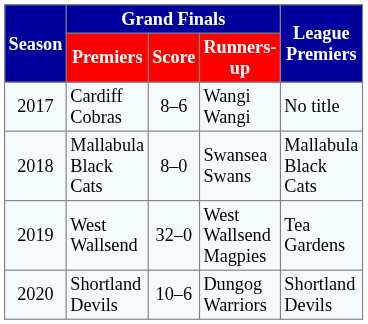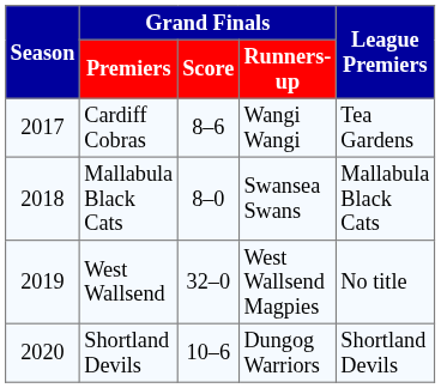Cardiff Cobras | League Premiers: No title -> Tea Gardens
West Wallsend | League Premiers: Tea Gardens -> No title
